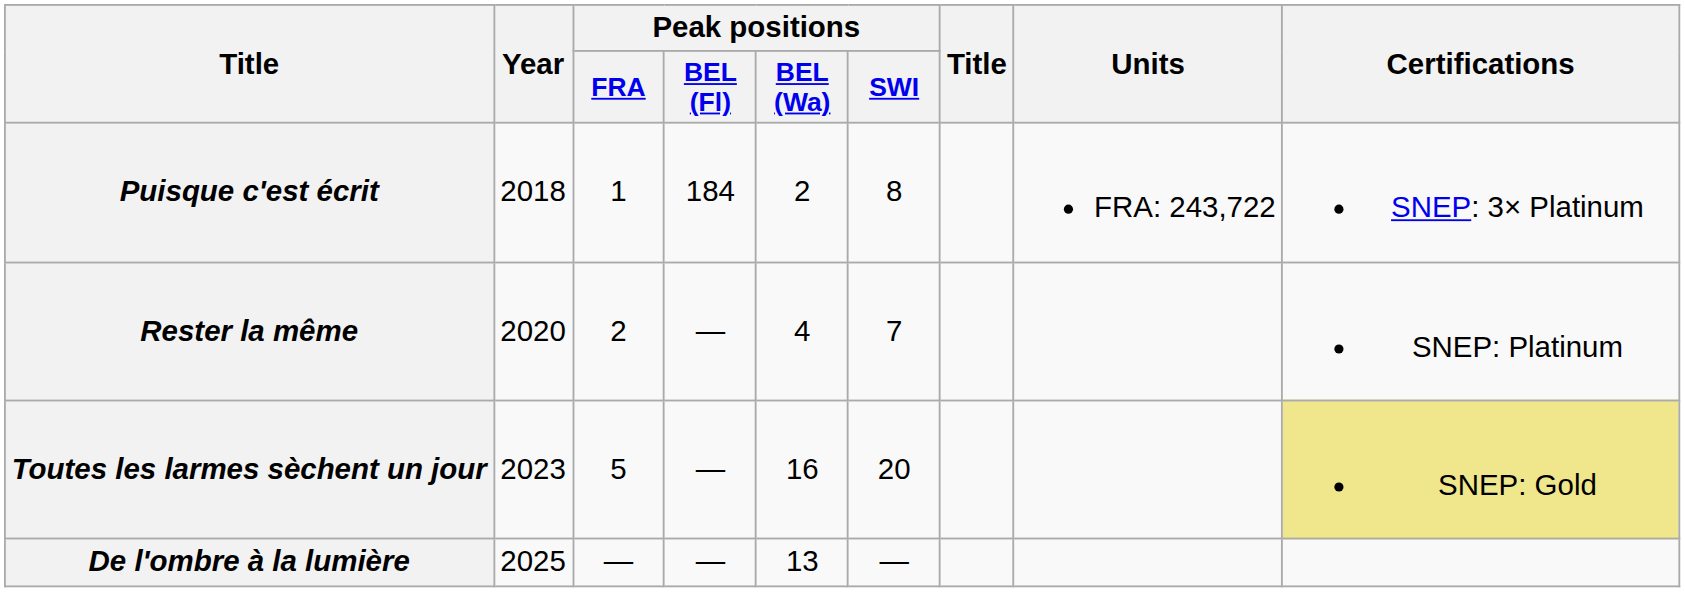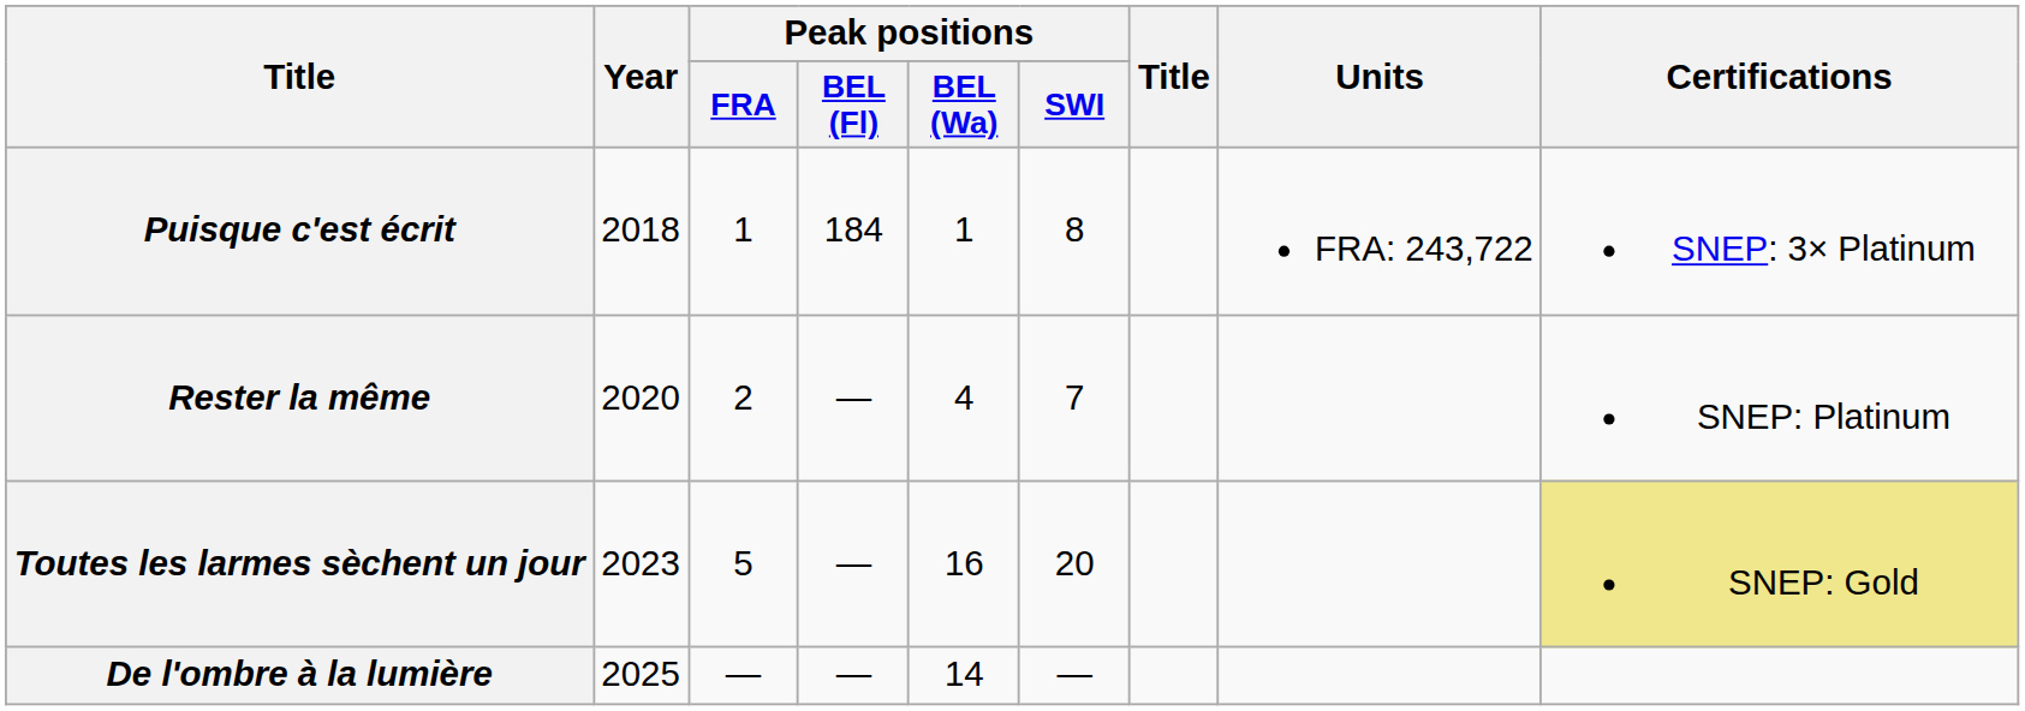Puisque c'est écrit | Peak positions / BEL (Wa): 2 -> 1
De l'ombre à la lumière | Peak positions / BEL (Wa): 13 -> 14
